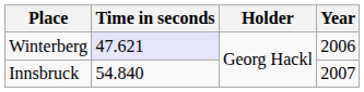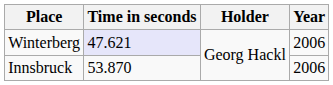Innsbruck | Time in seconds: 54.840 -> 53.870
Innsbruck | Year: 2007 -> 2006
